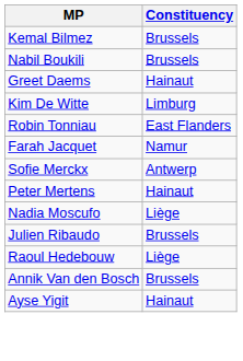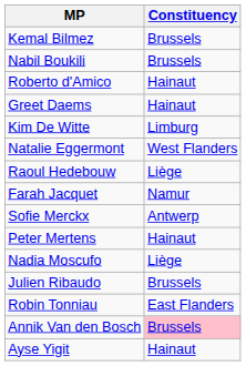+ row: Roberto d'Amico | Hainaut
+ row: Natalie Eggermont | West Flanders
rows swapped: Raoul Hedebouw <-> Robin Tonniau
Annik Van den Bosch | Constituency: no background -> pink background
